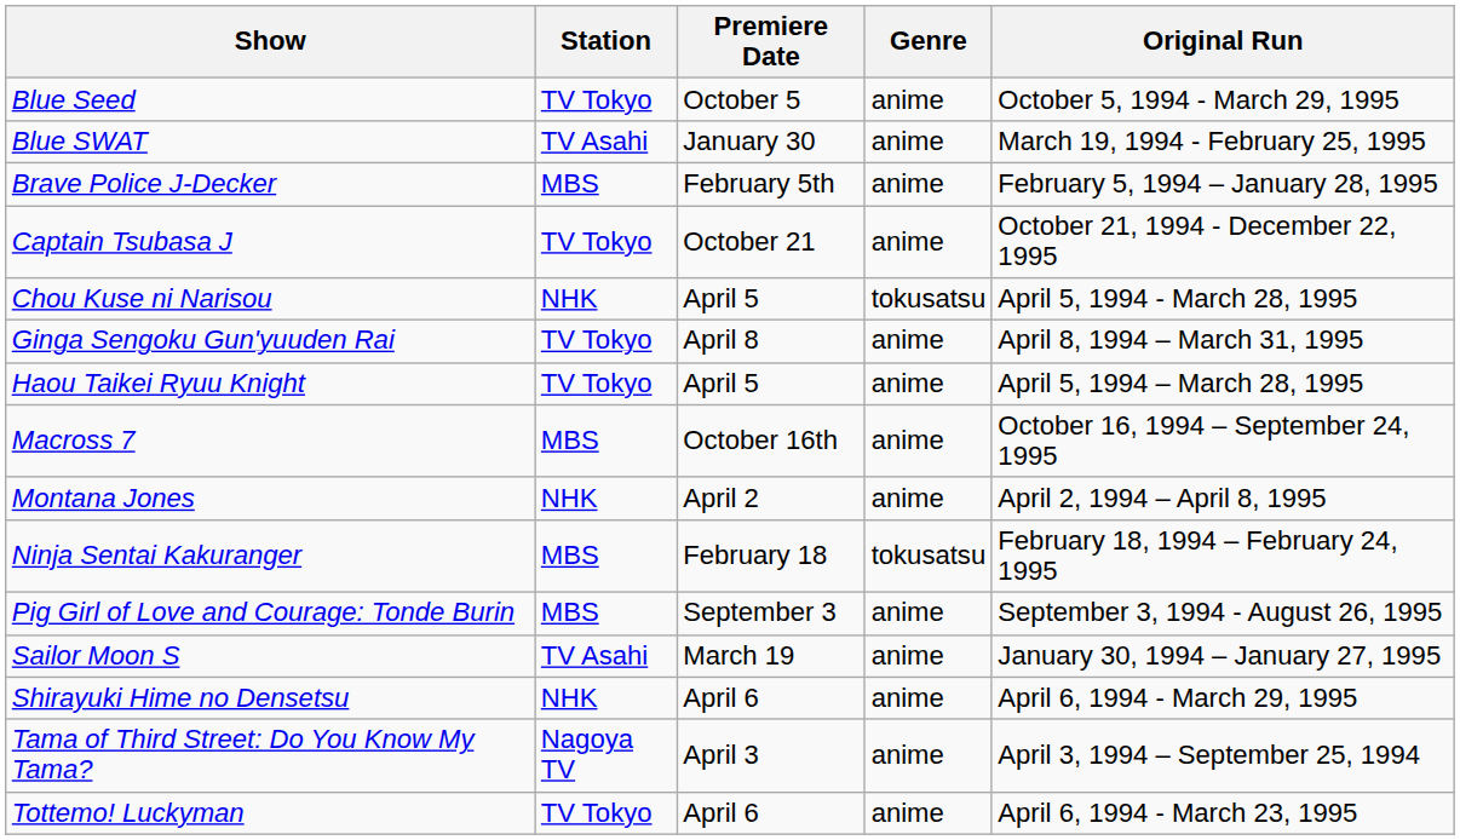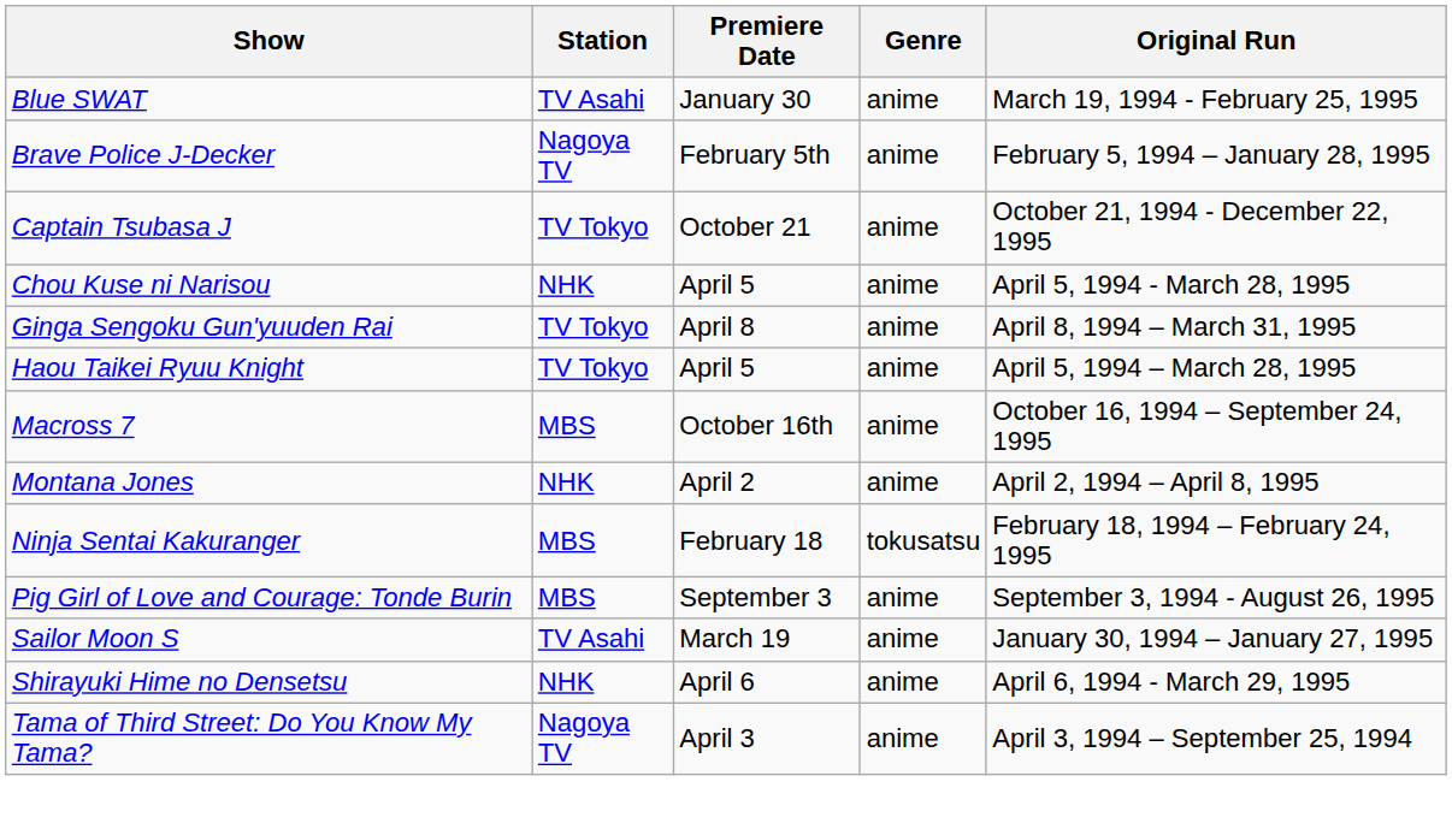- row: Blue Seed | TV Tokyo | October 5 | anime | October 5, 1994 - March 29, 1995
Brave Police J-Decker | Station: MBS -> Nagoya TV
Chou Kuse ni Narisou | Genre: tokusatsu -> anime
- row: Tottemo! Luckyman | TV Tokyo | April 6 | anime | April 6, 1994 - March 23, 1995
